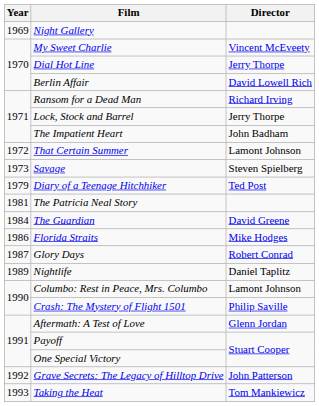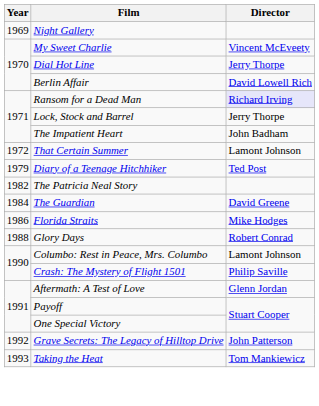Ransom for a Dead Man | Director: no background -> lavender background
- row: 1973 | Savage | Steven Spielberg
The Patricia Neal Story | Year: 1981 -> 1982
Glory Days | Year: 1987 -> 1988
- row: 1989 | Nightlife | Daniel Taplitz
